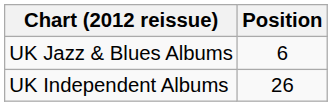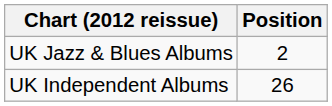UK Jazz & Blues Albums | Position: 6 -> 2
